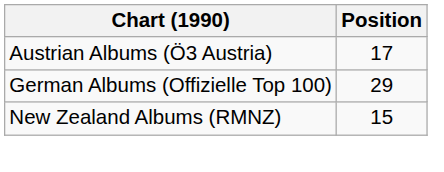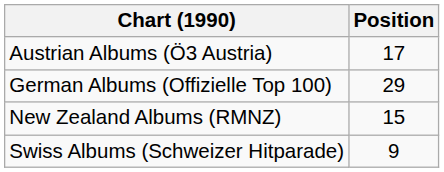+ row: Swiss Albums (Schweizer Hitparade) | 9
